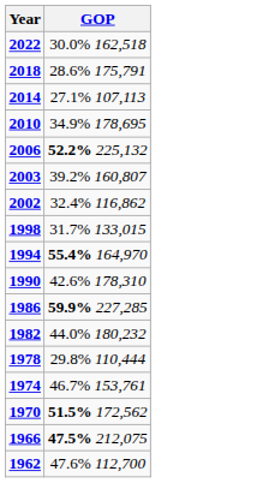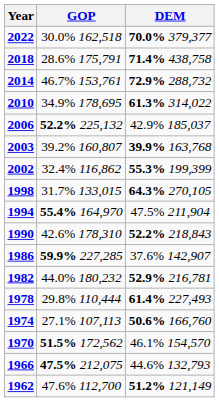+ column: DEM | 70.0% 379,377 | 71.4% 438,758 | 72.9% 288,732 | 61.3% 314,022 | 42.9% 185,037 | 39.9% 163,768 | 55.3% 199,399 | 64.3% 270,105 | 47.5% 211,904 | 52.2% 218,843 | 37.6% 142,907 | 52.9% 216,781 | 61.4% 227,493 | 50.6% 166,760 | 46.1% 154,570 | 44.6% 132,793 | 51.2% 121,149
2014 | GOP: 27.1% 107,113 -> 46.7% 153,761
1974 | GOP: 46.7% 153,761 -> 27.1% 107,113
